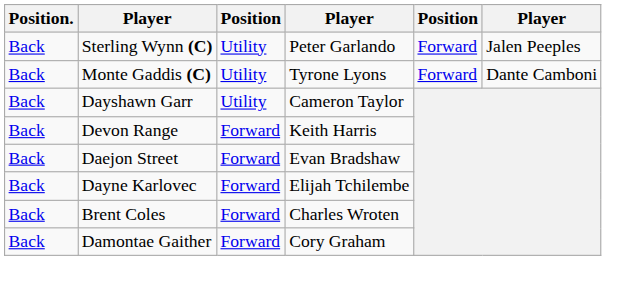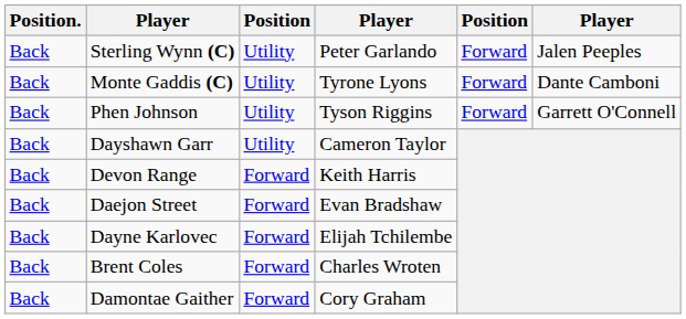+ row: Back | Phen Johnson | Utility | Tyson Riggins | Forward | Garrett O'Connell
